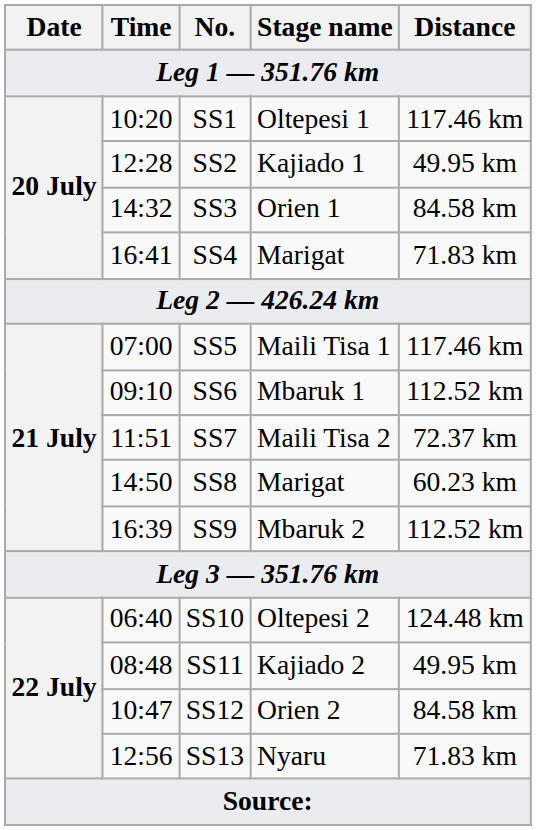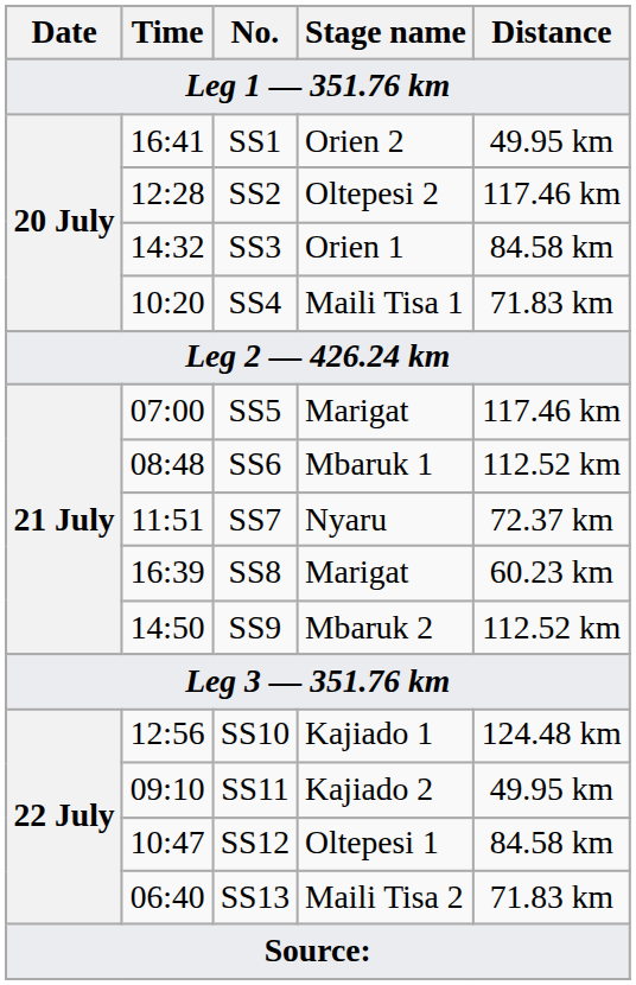SS1 | Time: 10:20 -> 16:41
SS1 | Stage name: Oltepesi 1 -> Orien 2
SS1 | Distance: 117.46 km -> 49.95 km
SS2 | Stage name: Kajiado 1 -> Oltepesi 2
SS2 | Distance: 49.95 km -> 117.46 km
SS4 | Time: 16:41 -> 10:20
SS4 | Stage name: Marigat -> Maili Tisa 1
SS5 | Stage name: Maili Tisa 1 -> Marigat
SS6 | Time: 09:10 -> 08:48
SS7 | Stage name: Maili Tisa 2 -> Nyaru
SS8 | Time: 14:50 -> 16:39
SS9 | Time: 16:39 -> 14:50
SS10 | Time: 06:40 -> 12:56
SS10 | Stage name: Oltepesi 2 -> Kajiado 1
SS11 | Time: 08:48 -> 09:10
SS12 | Stage name: Orien 2 -> Oltepesi 1
SS13 | Time: 12:56 -> 06:40
SS13 | Stage name: Nyaru -> Maili Tisa 2
